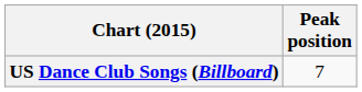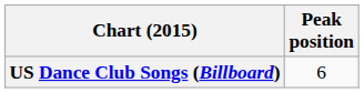US Dance Club Songs (Billboard) | Peak position: 7 -> 6
